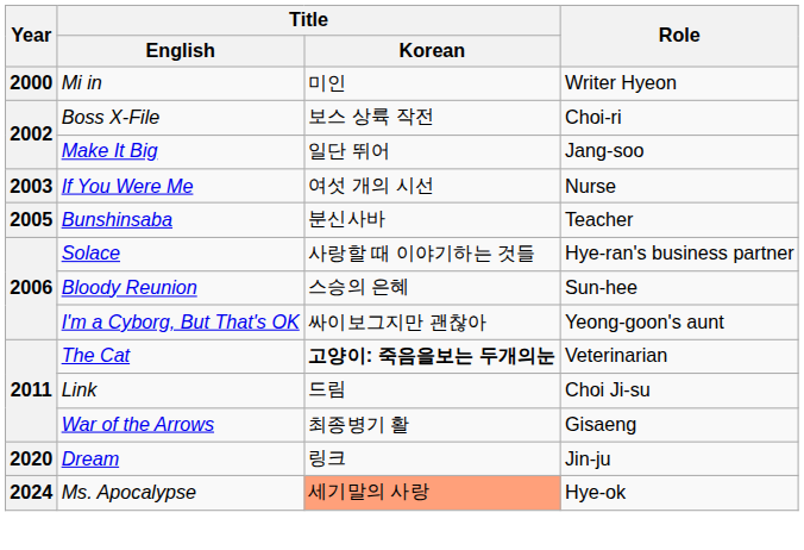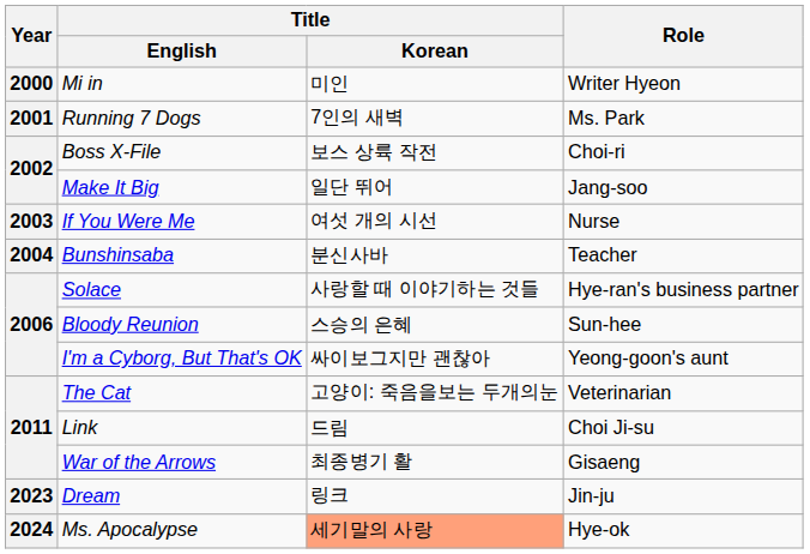+ row: 2001 | Running 7 Dogs | 7인의 새벽 | Ms. Park
Bunshinsaba | Year: 2005 -> 2004
The Cat | Title / Korean: bold -> normal
Dream | Year: 2020 -> 2023
